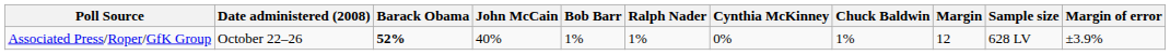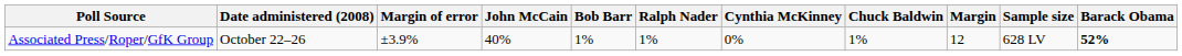columns swapped: Barack Obama <-> Margin of error
